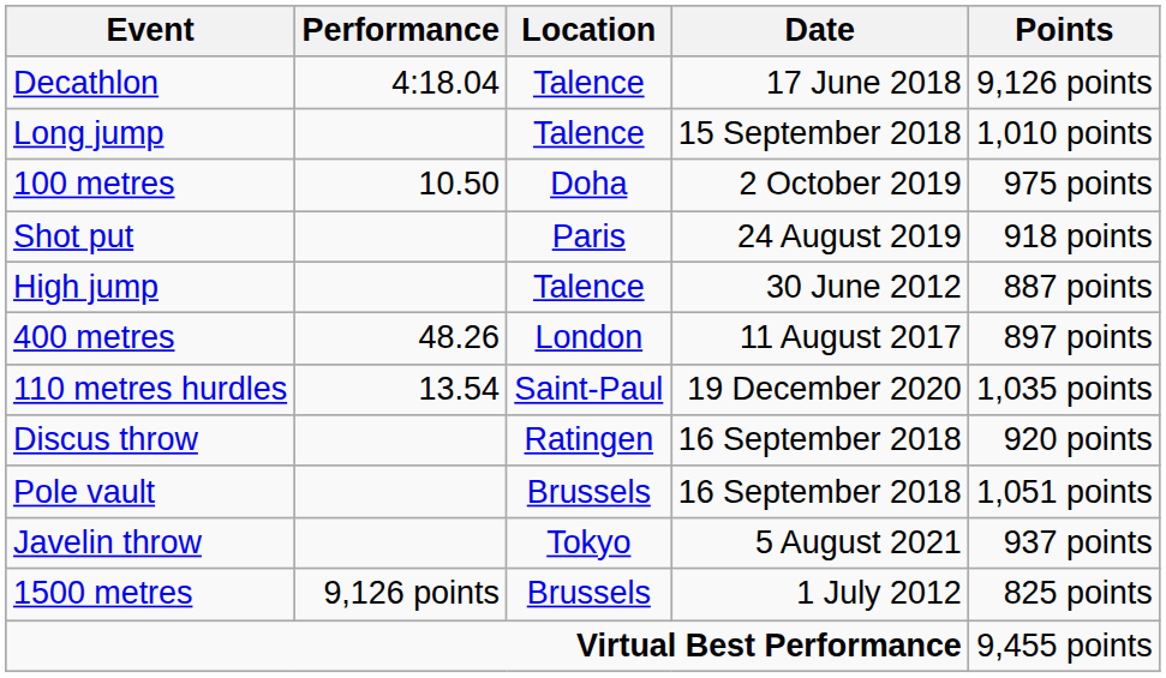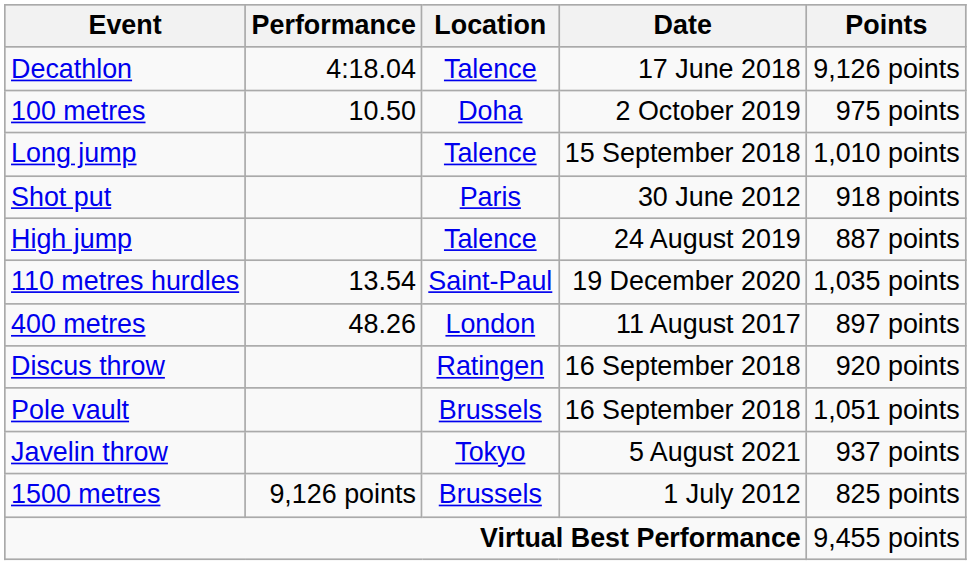rows swapped: 100 metres <-> Long jump
Shot put | Date: 24 August 2019 -> 30 June 2012
High jump | Date: 30 June 2012 -> 24 August 2019
rows swapped: 400 metres <-> 110 metres hurdles
